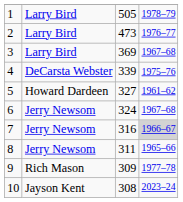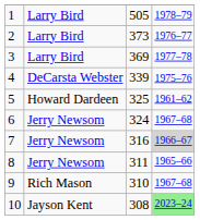2 | column 3: 473 -> 373
3 | column 4: 1967–68 -> 1977–78
5 | column 3: 327 -> 325
9 | column 3: 309 -> 310
9 | column 4: 1977–78 -> 1967–68
10 | column 4: no background -> lightgreen background
